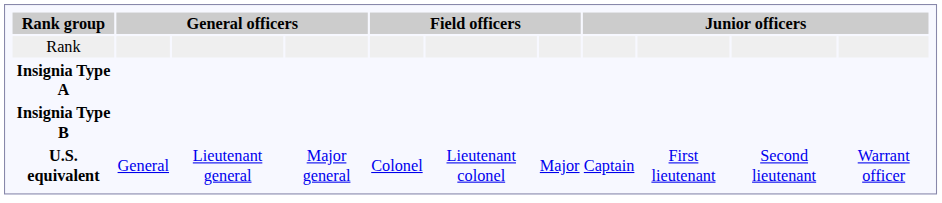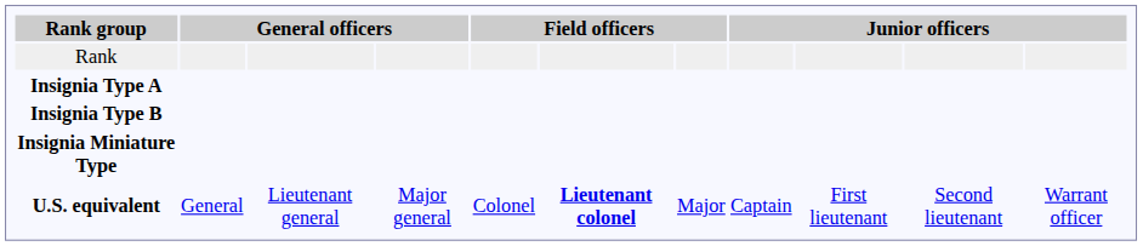+ row: Insignia Miniature Type
U.S. equivalent | column 6: normal -> bold
